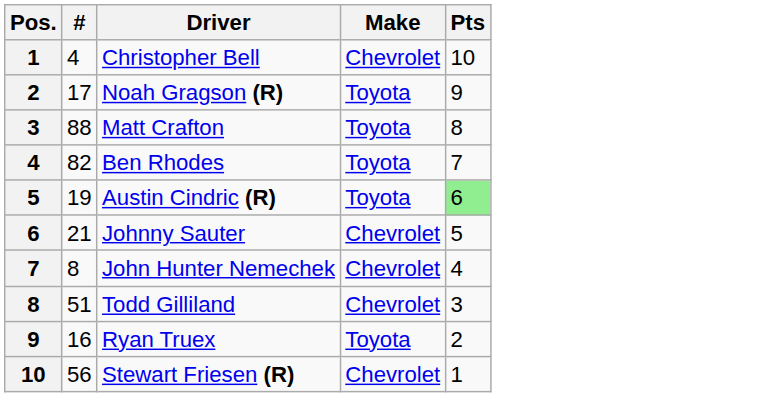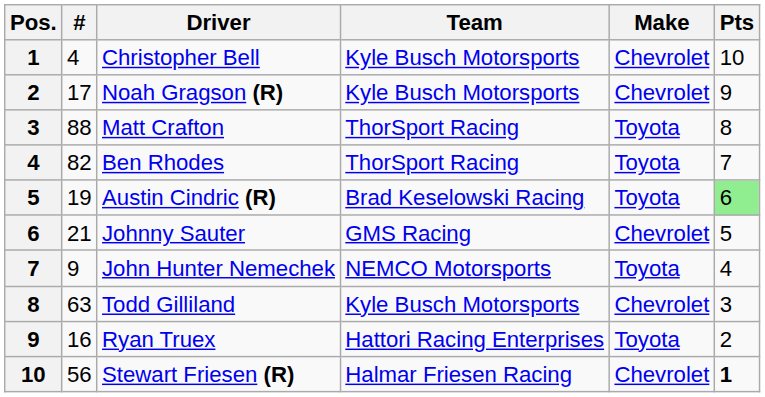+ column: Team | Kyle Busch Motorsports | Kyle Busch Motorsports | ThorSport Racing | ThorSport Racing | Brad Keselowski Racing | GMS Racing | NEMCO Motorsports | Kyle Busch Motorsports | Hattori Racing Enterprises | Halmar Friesen Racing
Noah Gragson (R) | Make: Toyota -> Chevrolet
John Hunter Nemechek | #: 8 -> 9
John Hunter Nemechek | Make: Chevrolet -> Toyota
Todd Gilliland | #: 51 -> 63
Stewart Friesen (R) | Pts: normal -> bold
